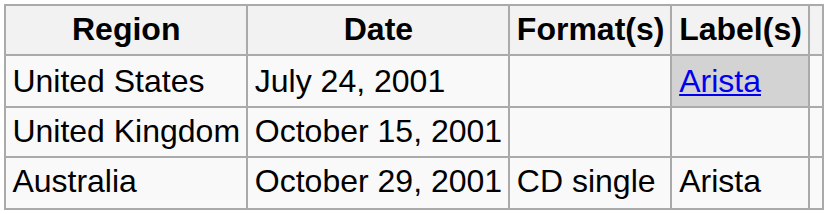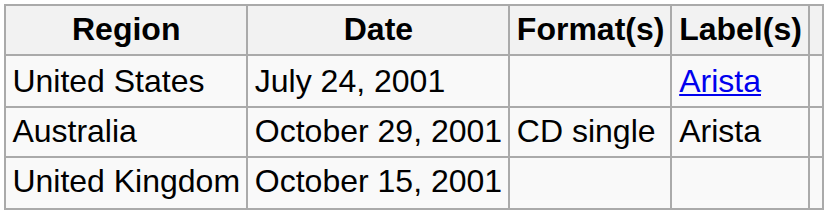United States | Label(s): lightgrey background -> no background
rows swapped: United Kingdom <-> Australia
